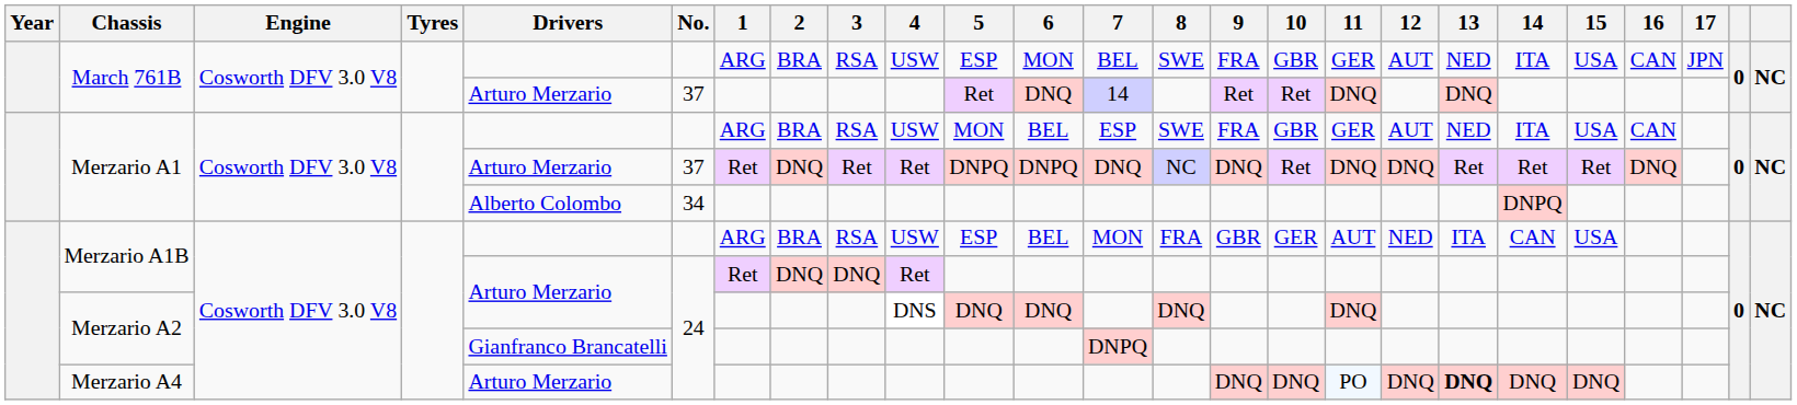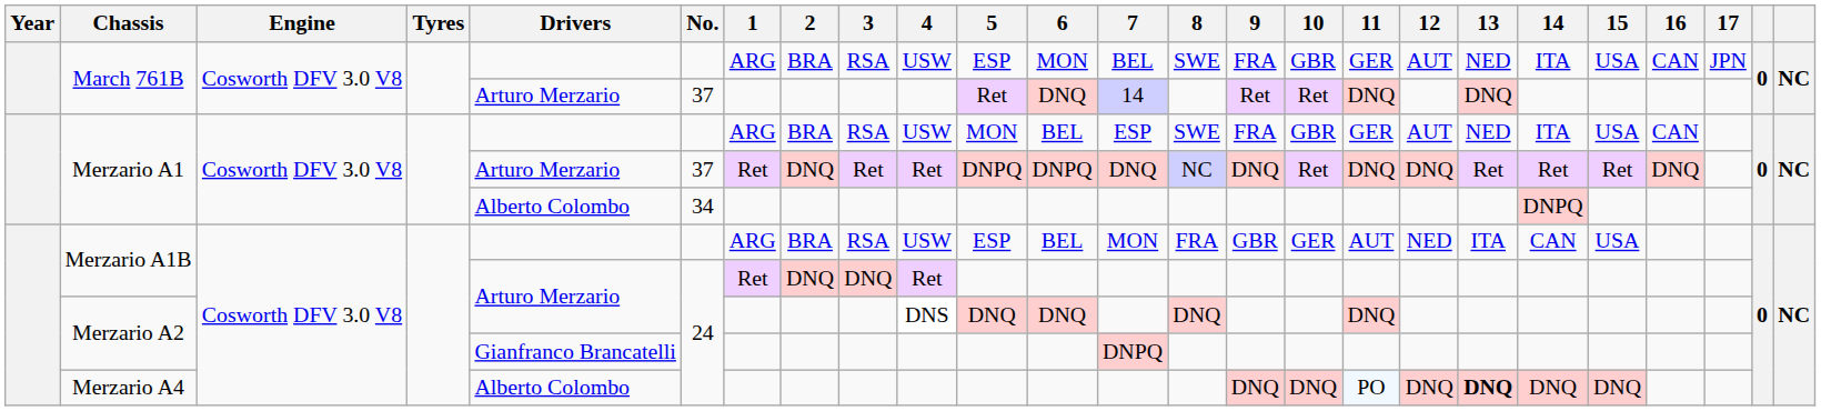Merzario A4 | Drivers: Arturo Merzario -> Alberto Colombo
